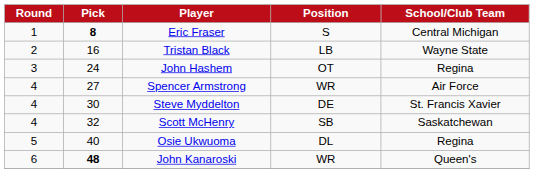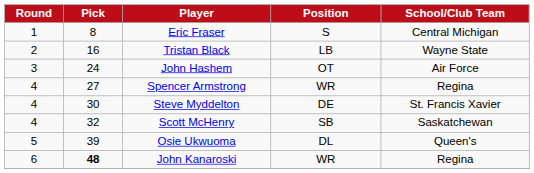Eric Fraser | Pick: bold -> normal
John Hashem | School/Club Team: Regina -> Air Force
Spencer Armstrong | School/Club Team: Air Force -> Regina
Osie Ukwuoma | Pick: 40 -> 39
Osie Ukwuoma | School/Club Team: Regina -> Queen's
John Kanaroski | School/Club Team: Queen's -> Regina
